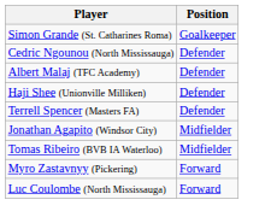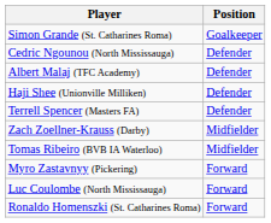+ row: Zach Zoellner-Krauss (Darby) | Midfielder
- row: Jonathan Agapito (Windsor City) | Midfielder
+ row: Ronaldo Homenszki (St. Catharines Roma) | Forward
